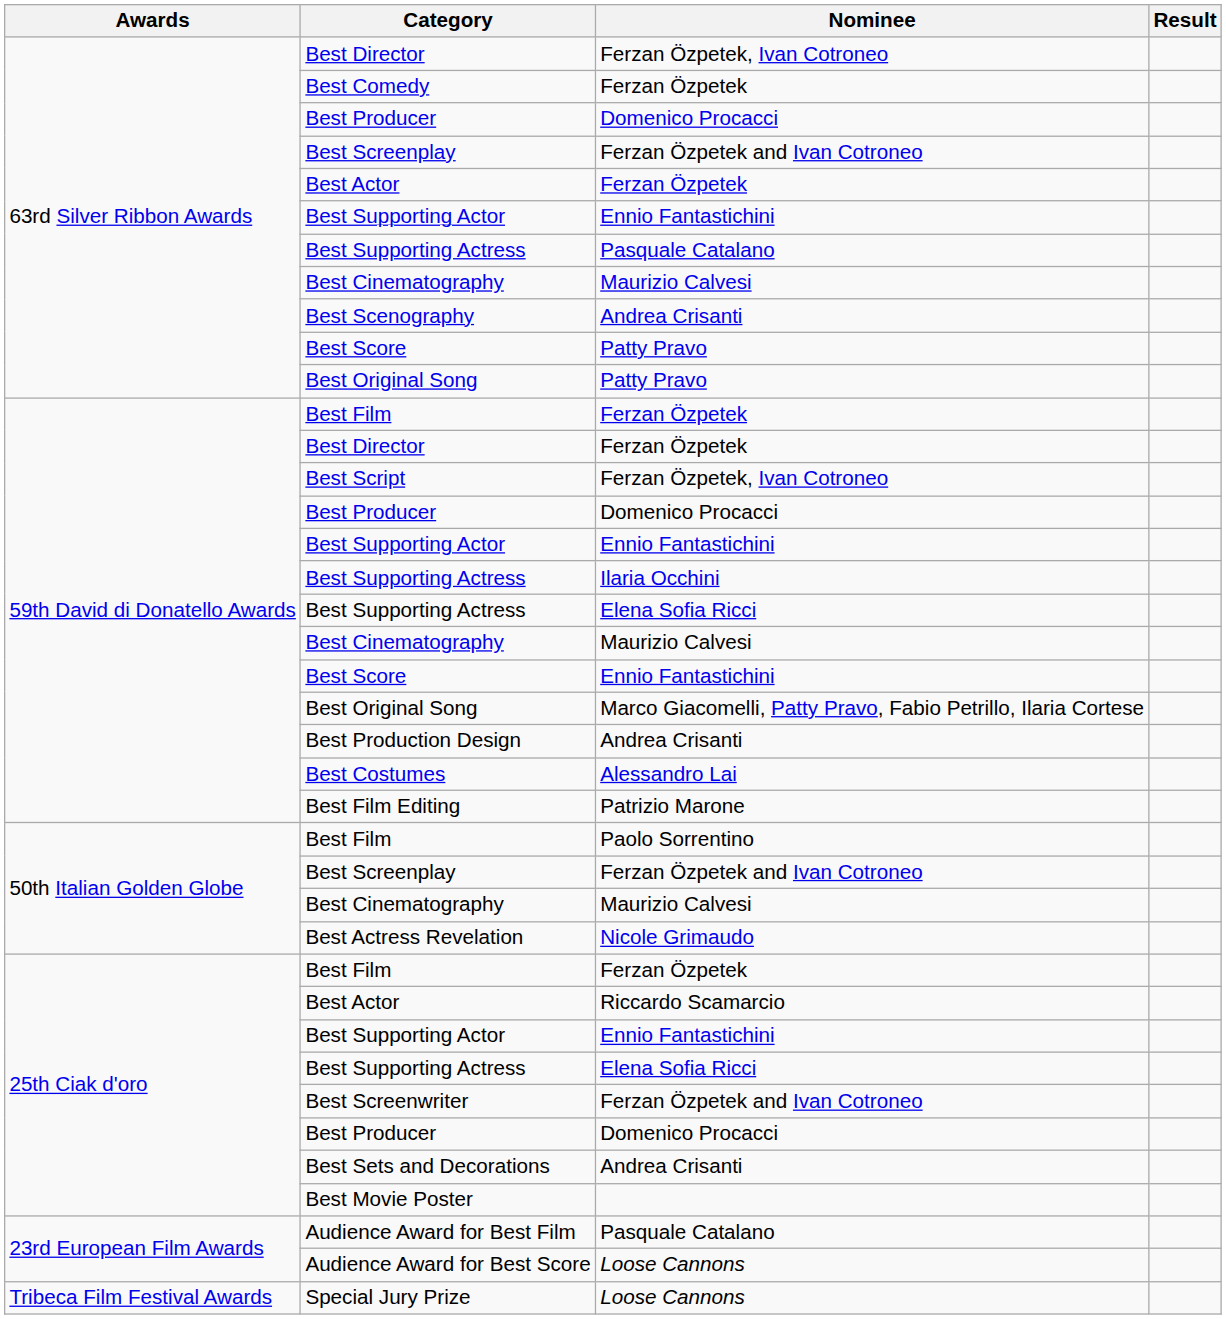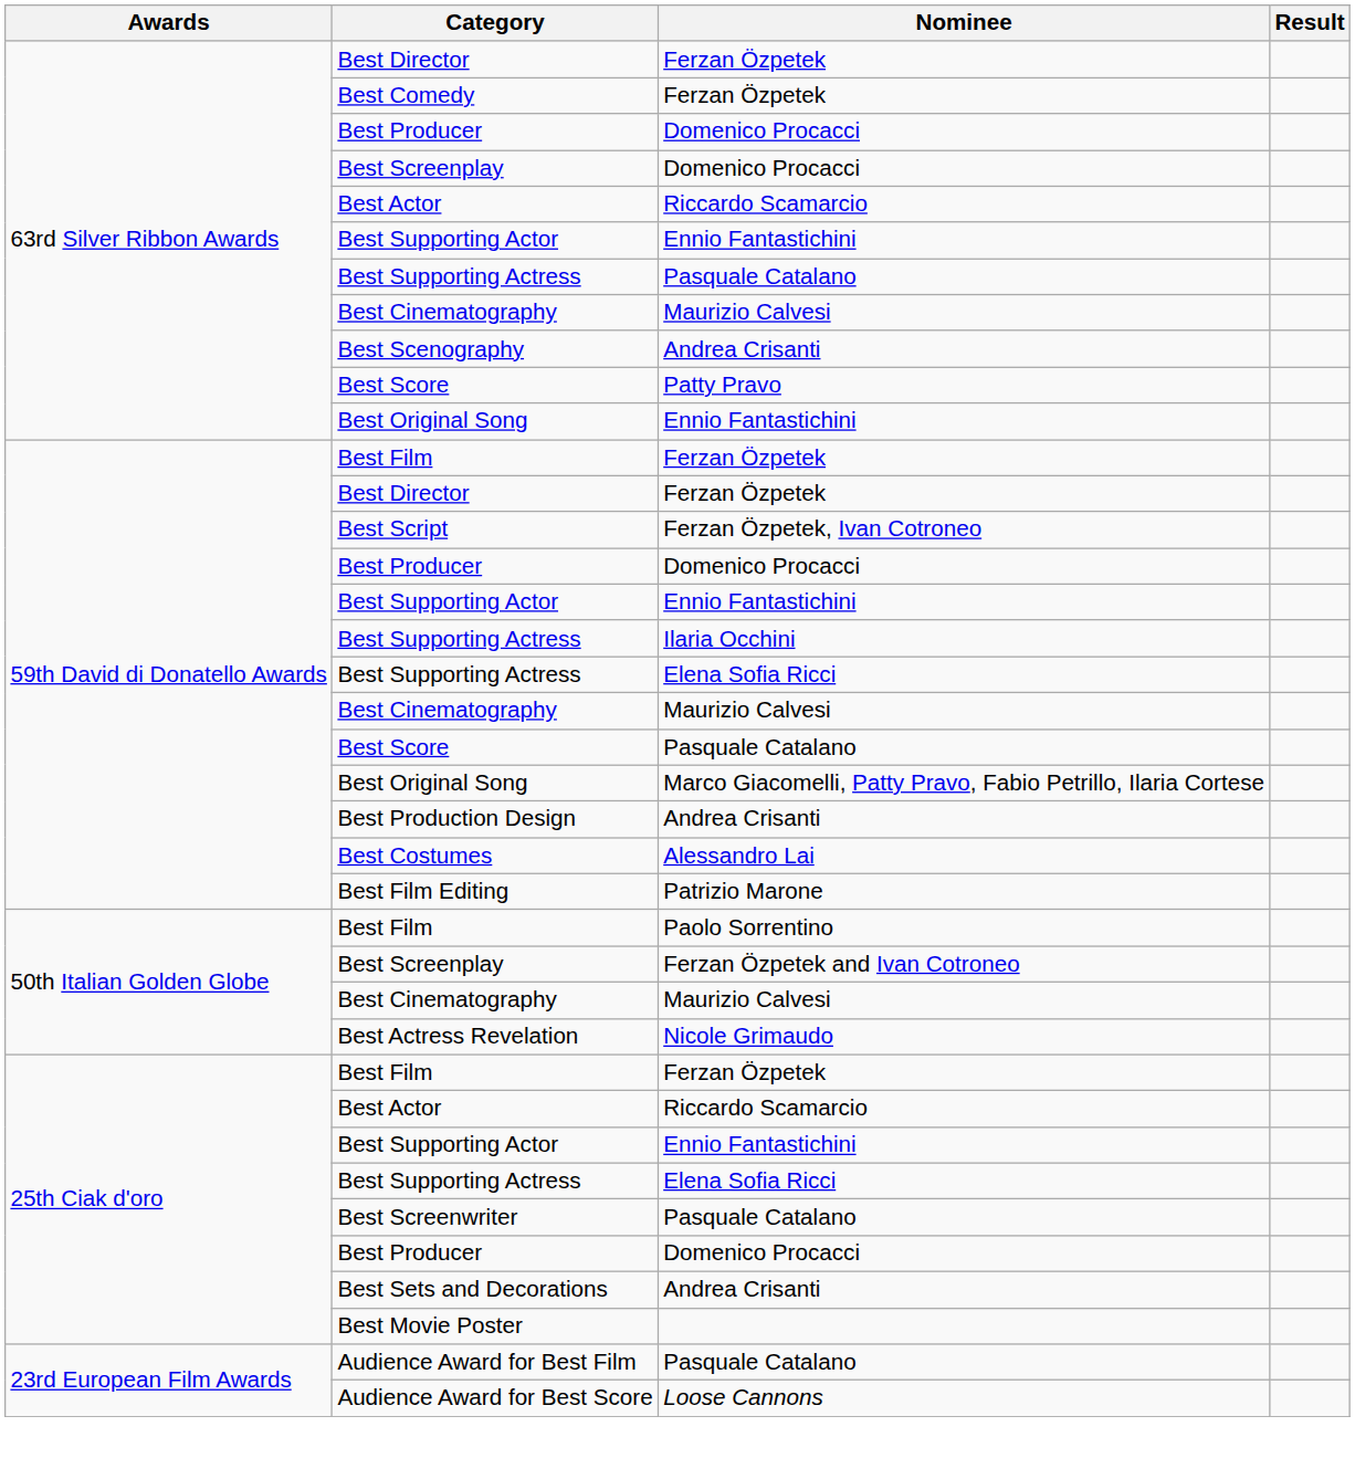63rd Silver Ribbon Awards / Best Director | Nominee: Ferzan Özpetek, Ivan Cotroneo -> Ferzan Özpetek
63rd Silver Ribbon Awards / Best Screenplay | Nominee: Ferzan Özpetek and Ivan Cotroneo -> Domenico Procacci
63rd Silver Ribbon Awards / Best Actor | Nominee: Ferzan Özpetek -> Riccardo Scamarcio
63rd Silver Ribbon Awards / Best Original Song | Nominee: Patty Pravo -> Ennio Fantastichini
59th David di Donatello Awards / Best Score | Nominee: Ennio Fantastichini -> Pasquale Catalano
Best Screenwriter | Nominee: Ferzan Özpetek and Ivan Cotroneo -> Pasquale Catalano
- row: Tribeca Film Festival Awards | Special Jury Prize | Loose Cannons
